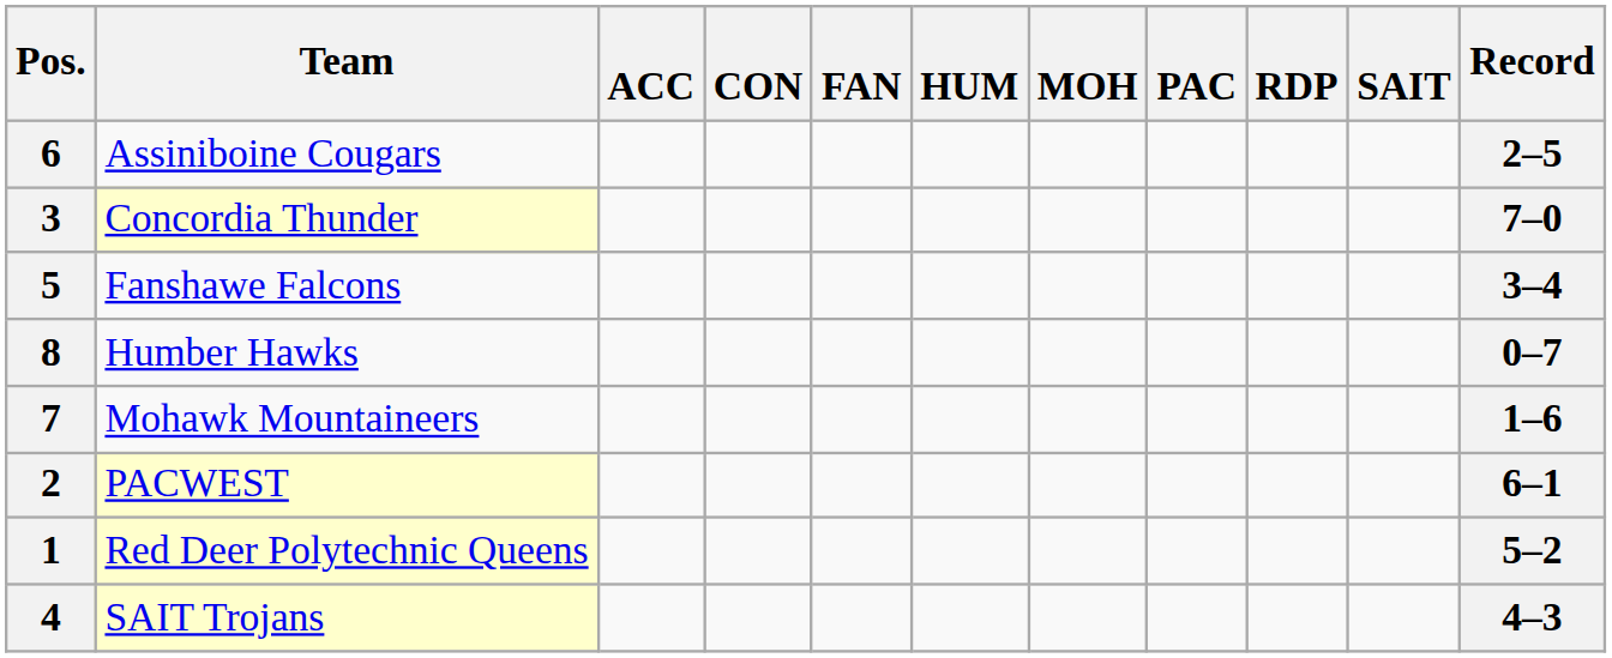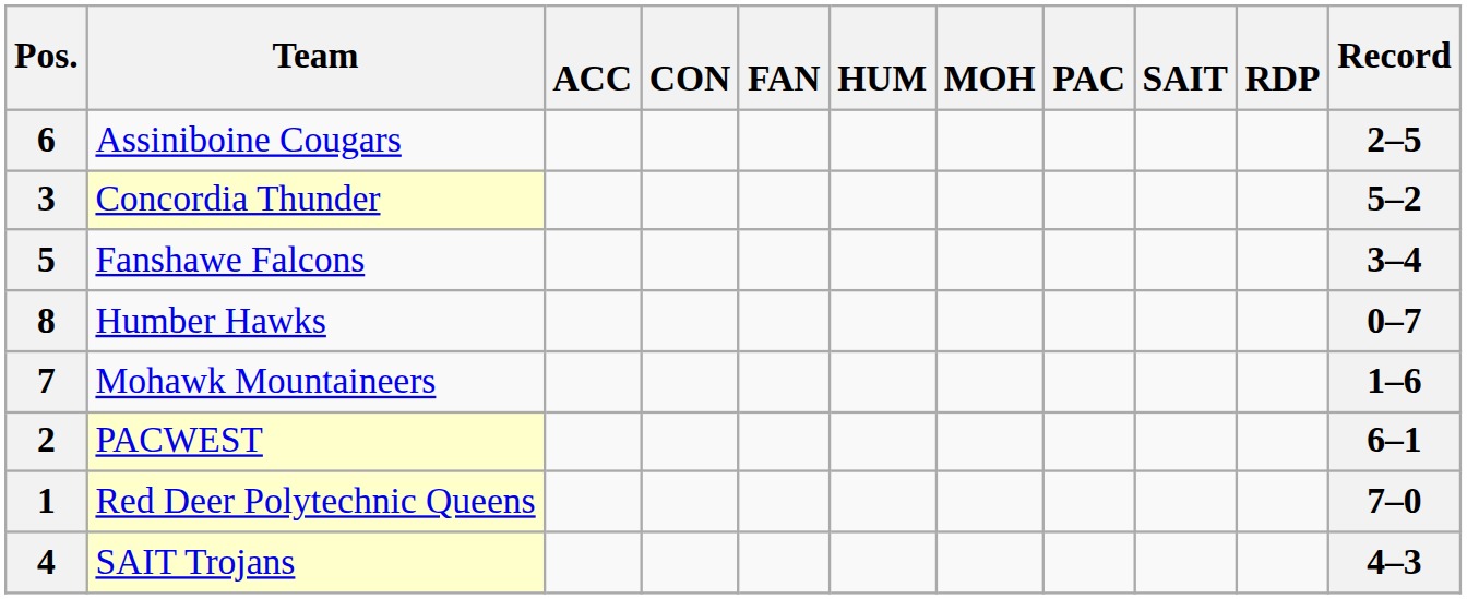columns swapped: RDP <-> SAIT
3 | Record: 7–0 -> 5–2
1 | Record: 5–2 -> 7–0
